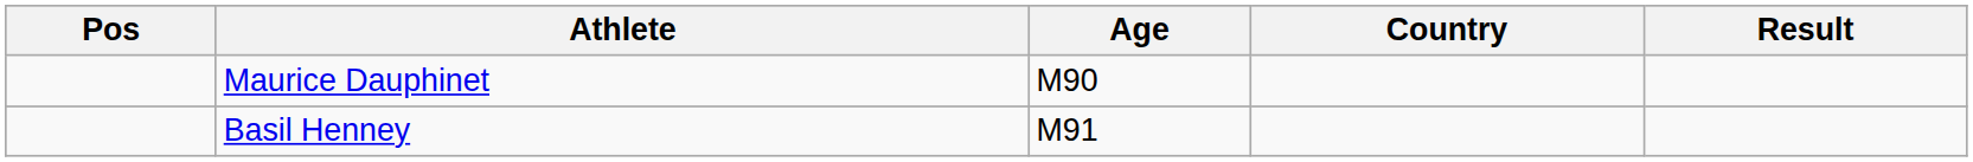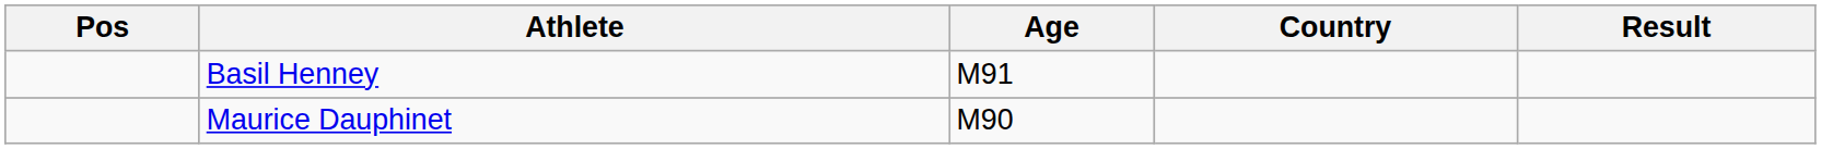rows swapped: Maurice Dauphinet <-> Basil Henney
